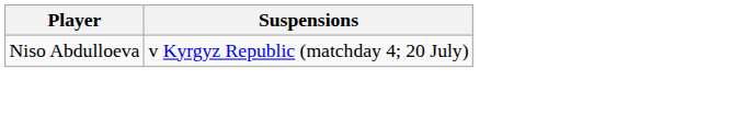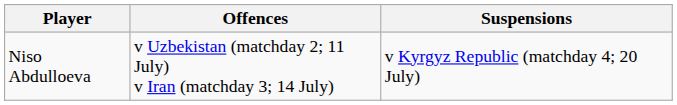+ column: Offences | v Uzbekistan (matchday 2; 11 July) v Iran (matchday 3; 14 July)
